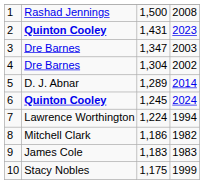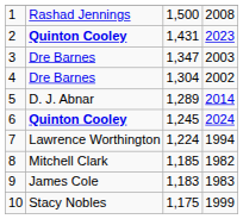8 | column 3: 1,186 -> 1,185
